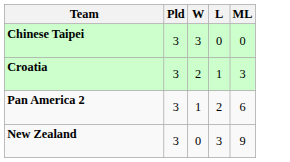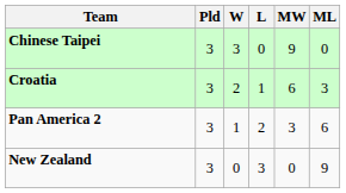+ column: MW | 9 | 6 | 3 | 0
